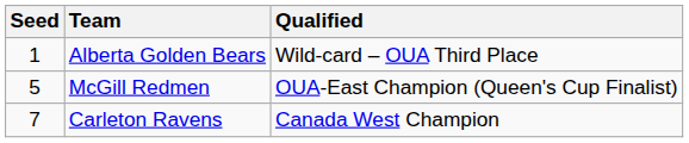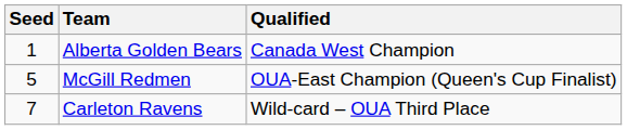Alberta Golden Bears | Qualified: Wild-card – OUA Third Place -> Canada West Champion
Carleton Ravens | Qualified: Canada West Champion -> Wild-card – OUA Third Place
